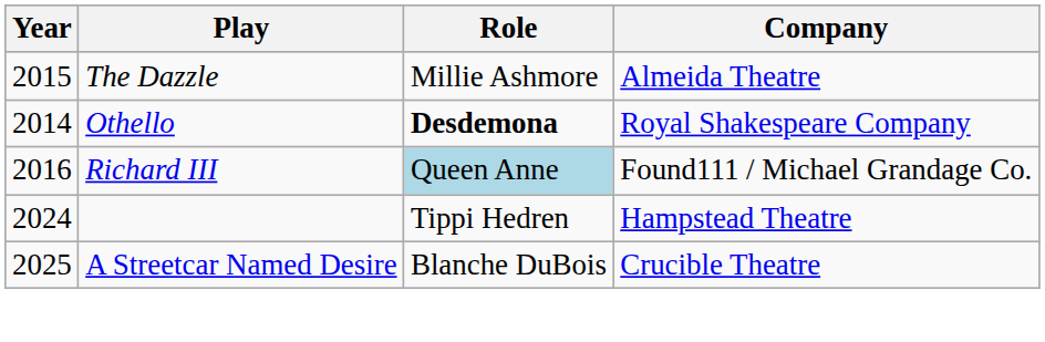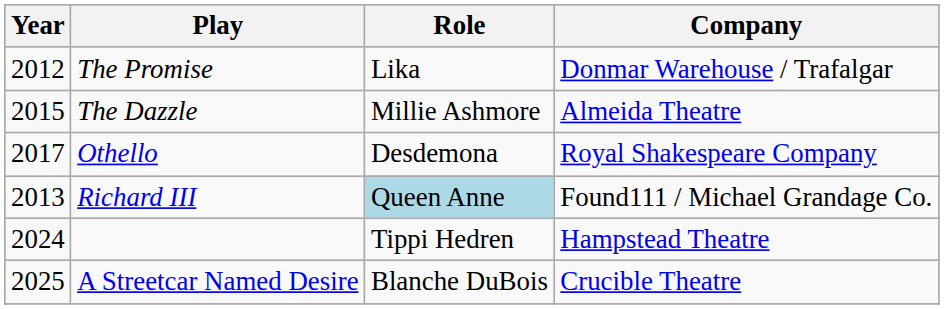+ row: 2012 | The Promise | Lika | Donmar Warehouse / Trafalgar
Othello | Year: 2014 -> 2017
Othello | Role: bold -> normal
Richard III | Year: 2016 -> 2013
